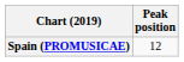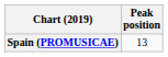Spain (PROMUSICAE) | Peak position: 12 -> 13
